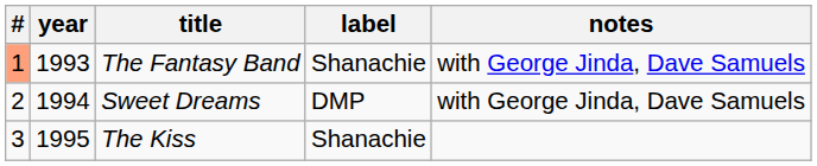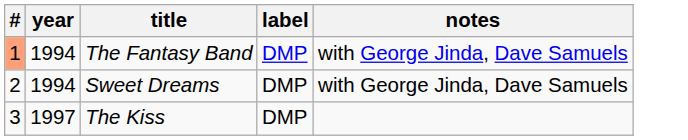The Fantasy Band | year: 1993 -> 1994
The Fantasy Band | label: Shanachie -> DMP
The Kiss | year: 1995 -> 1997
The Kiss | label: Shanachie -> DMP
